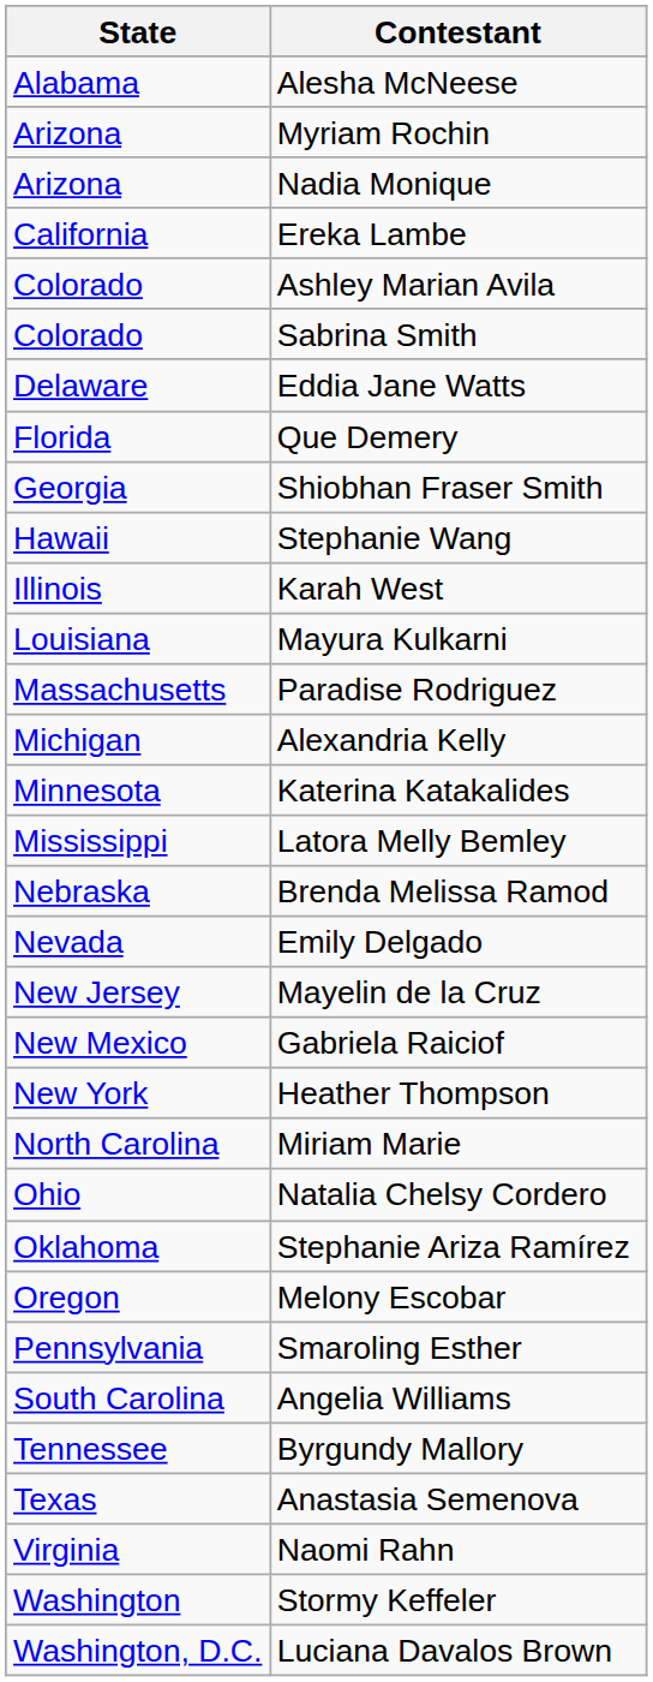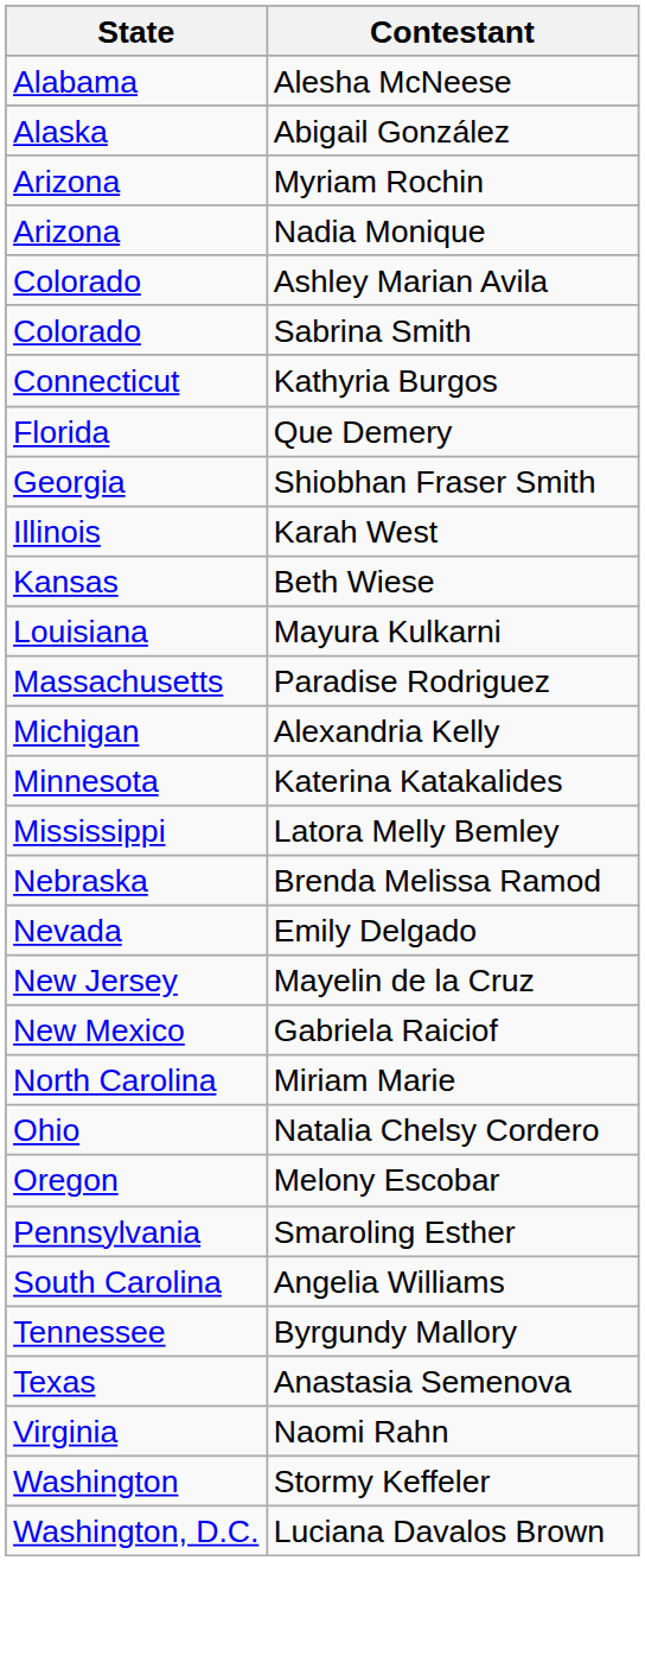+ row: Alaska | Abigail González
- row: California | Ereka Lambe
+ row: Connecticut | Kathyria Burgos
- row: Delaware | Eddia Jane Watts
- row: Hawaii | Stephanie Wang
+ row: Kansas | Beth Wiese
- row: New York | Heather Thompson
- row: Oklahoma | Stephanie Ariza Ramírez
